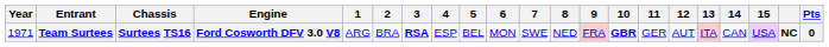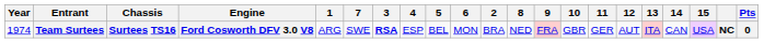columns swapped: 2 <-> 7
Team Surtees | Year: 1971 -> 1974
Team Surtees | 10: bold -> normal
